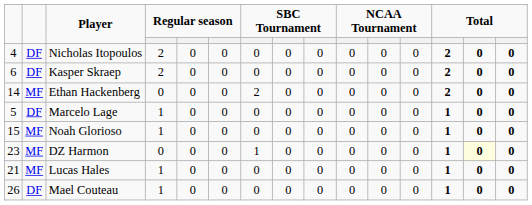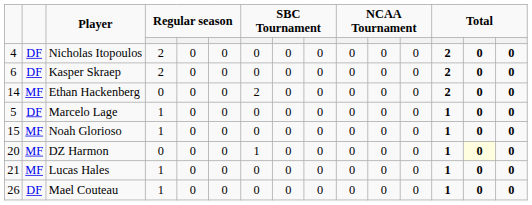DZ Harmon | column 1: 23 -> 20
